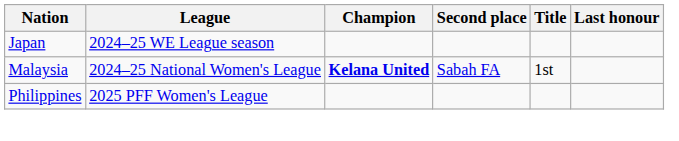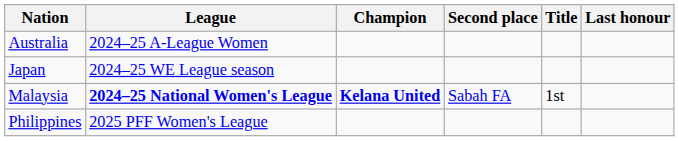+ row: Australia | 2024–25 A-League Women
Malaysia | League: normal -> bold
